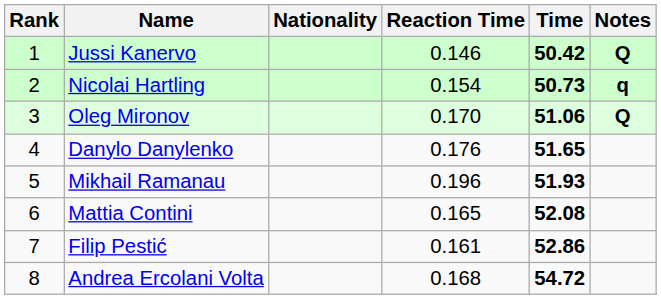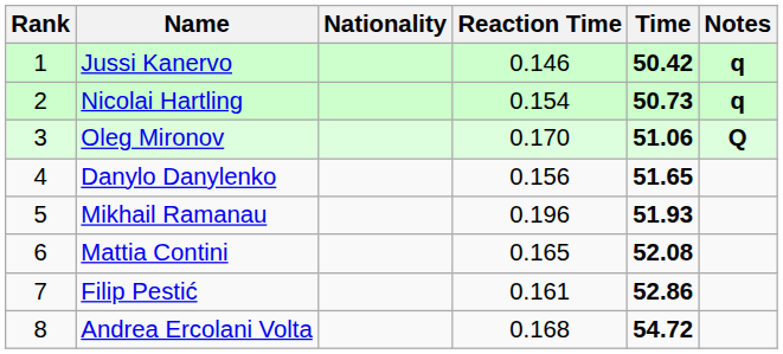Jussi Kanervo | Notes: Q -> q
Danylo Danylenko | Reaction Time: 0.176 -> 0.156
